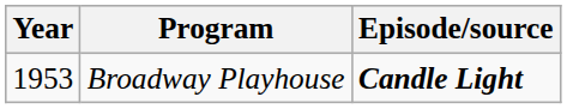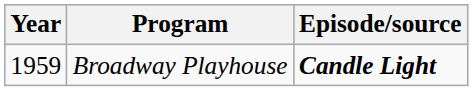Broadway Playhouse | Year: 1953 -> 1959
